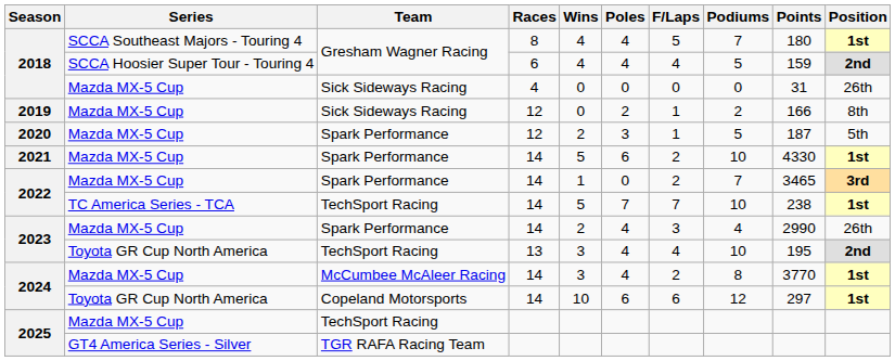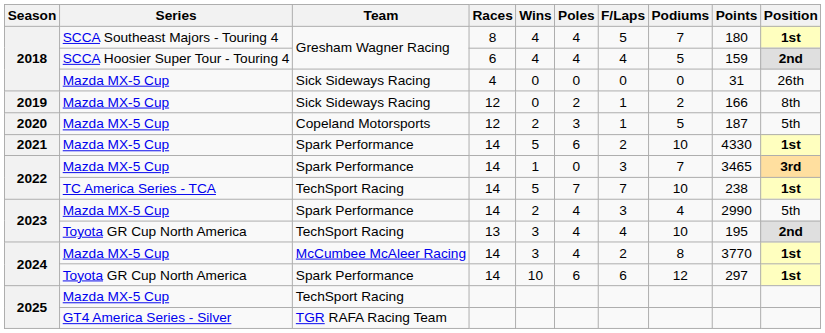2020 | Team: Spark Performance -> Copeland Motorsports
2022 / Mazda MX-5 Cup | F/Laps: 2 -> 3
2023 / Mazda MX-5 Cup | Position: 26th -> 5th
2024 / Toyota GR Cup North America | Team: Copeland Motorsports -> Spark Performance
